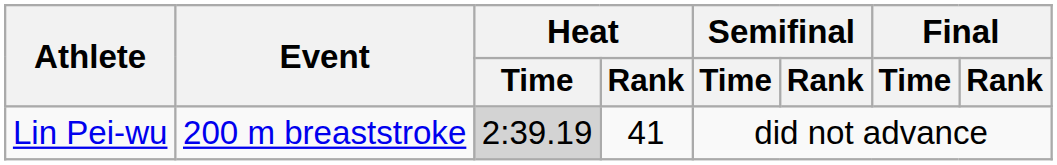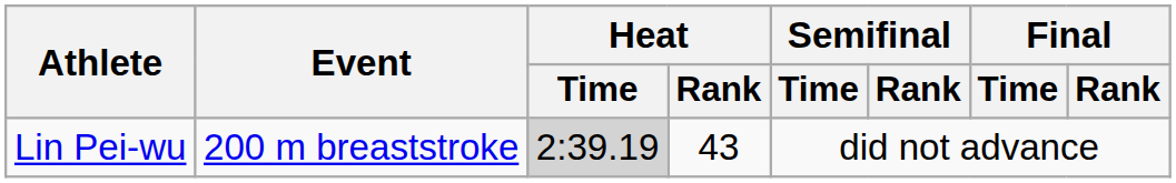Lin Pei-wu | Heat / Rank: 41 -> 43
